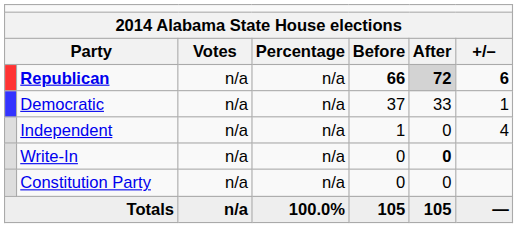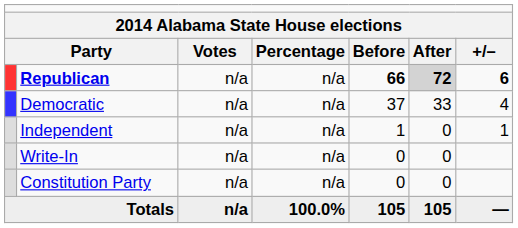Democratic | column 7: 1 -> 4
Independent | column 7: 4 -> 1
Write-In | column 6: bold -> normal
